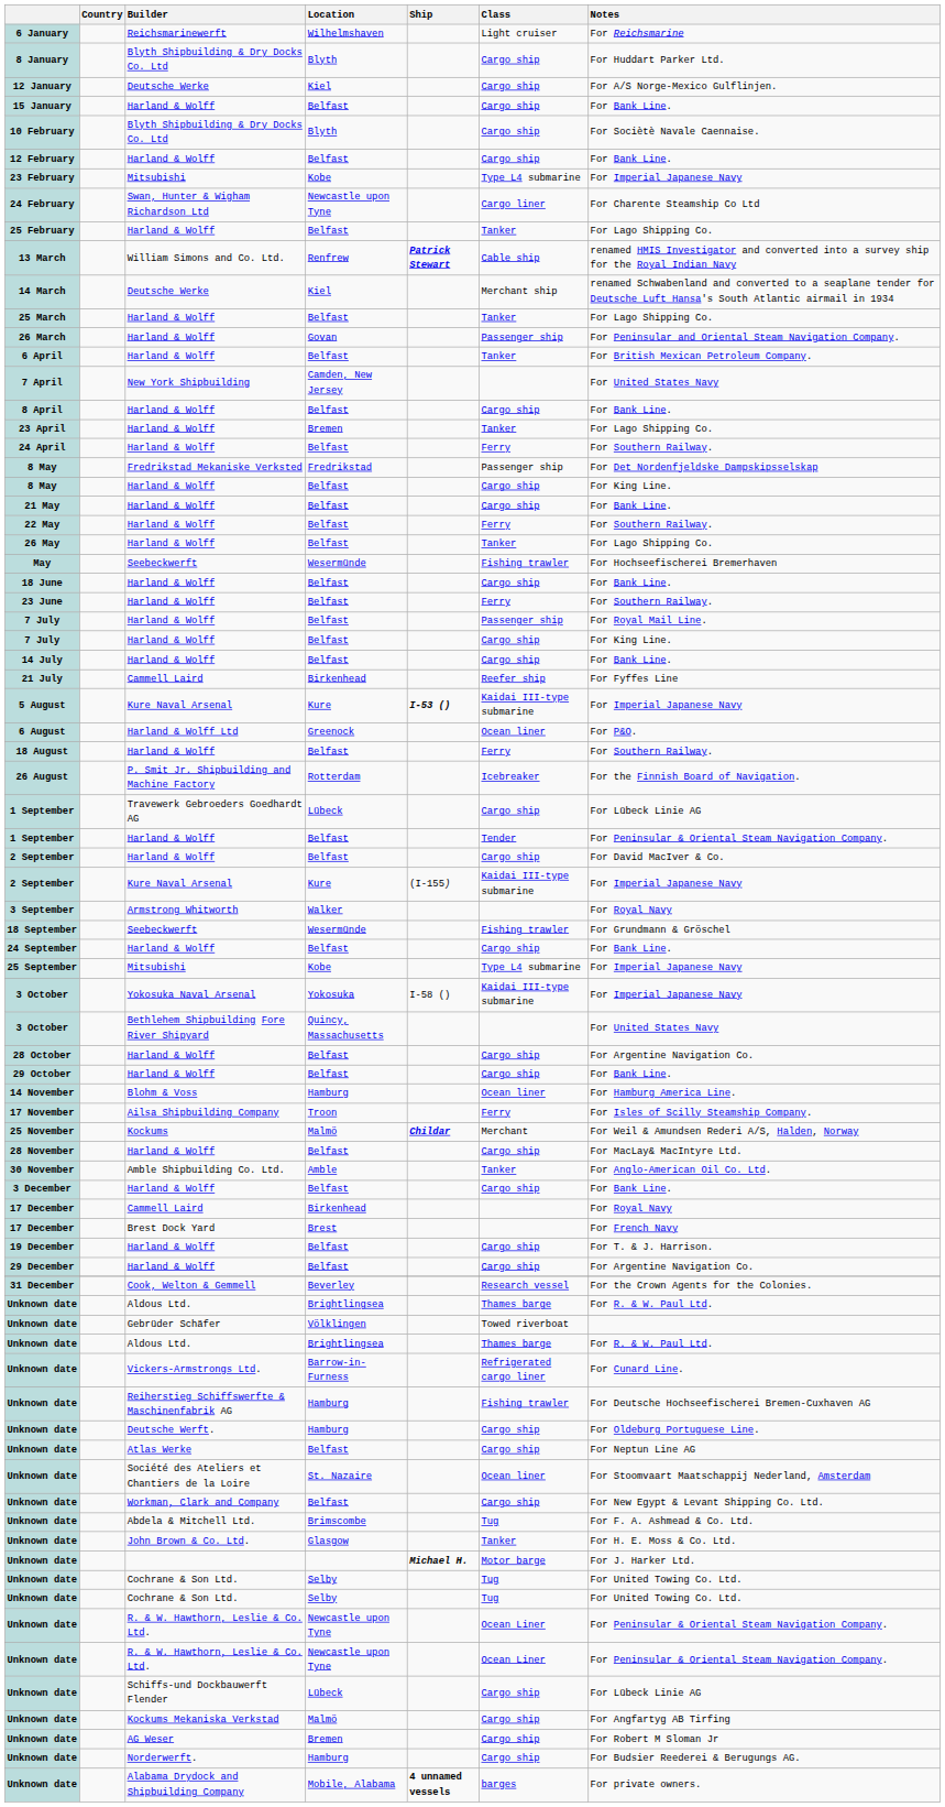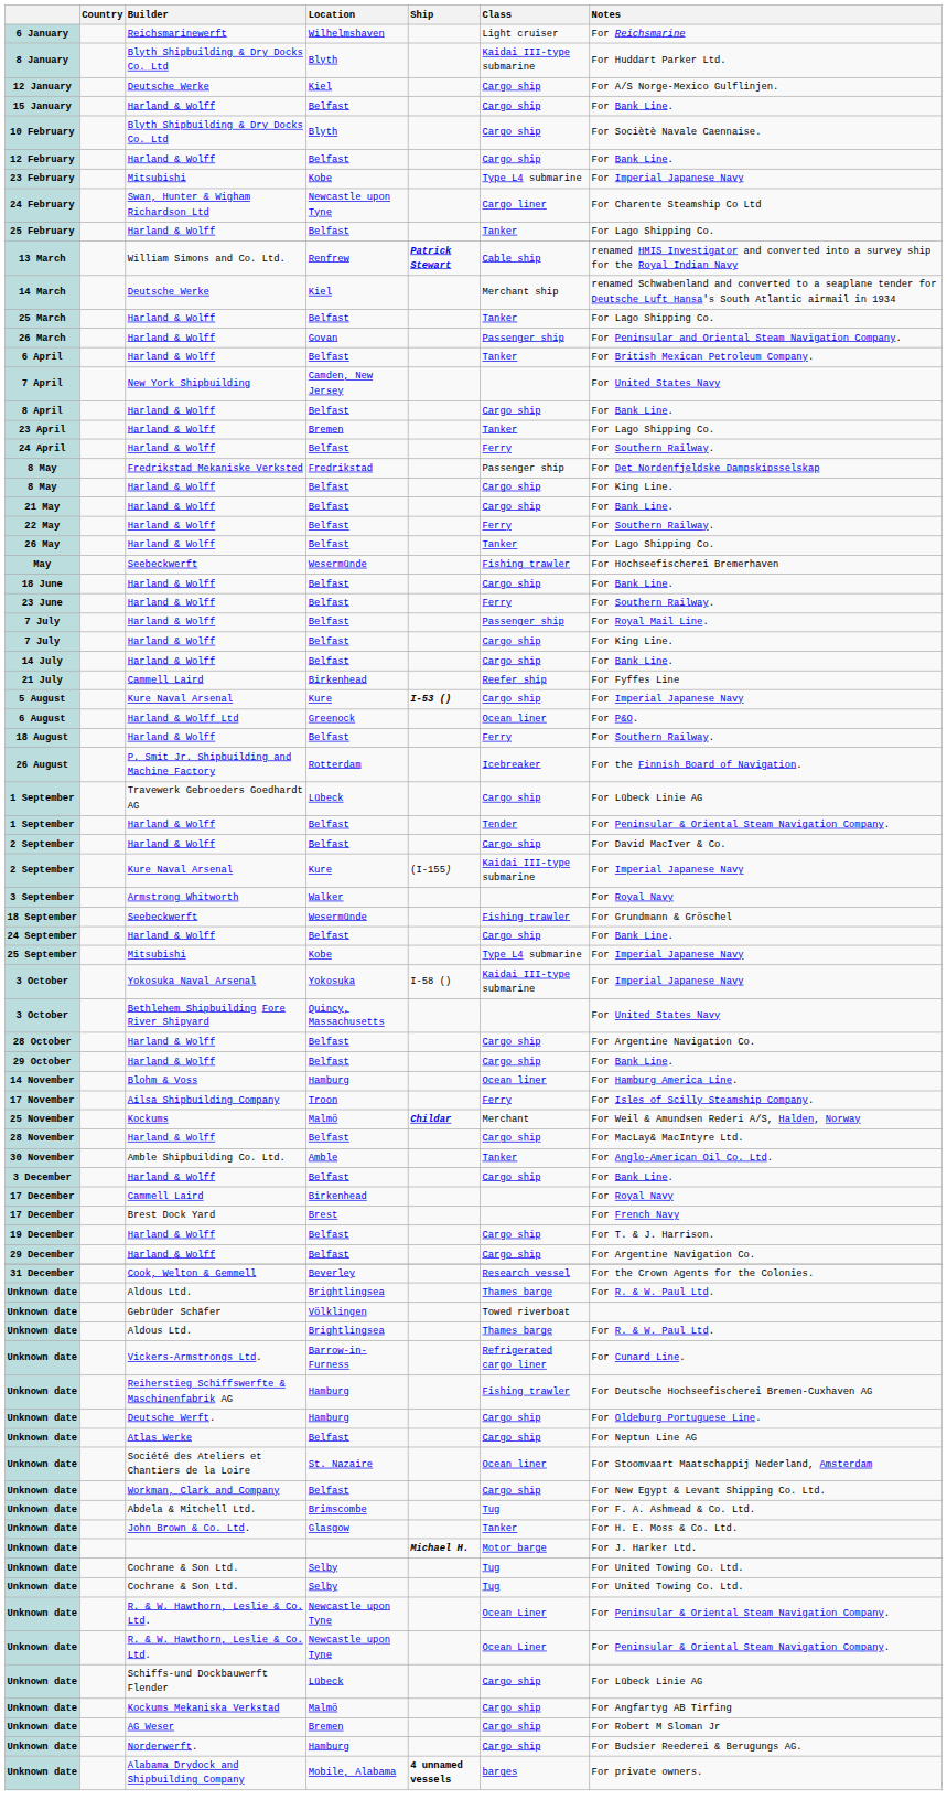8 January | Class: Cargo ship -> Kaidai III-type submarine
5 August | Class: Kaidai III-type submarine -> Cargo ship
